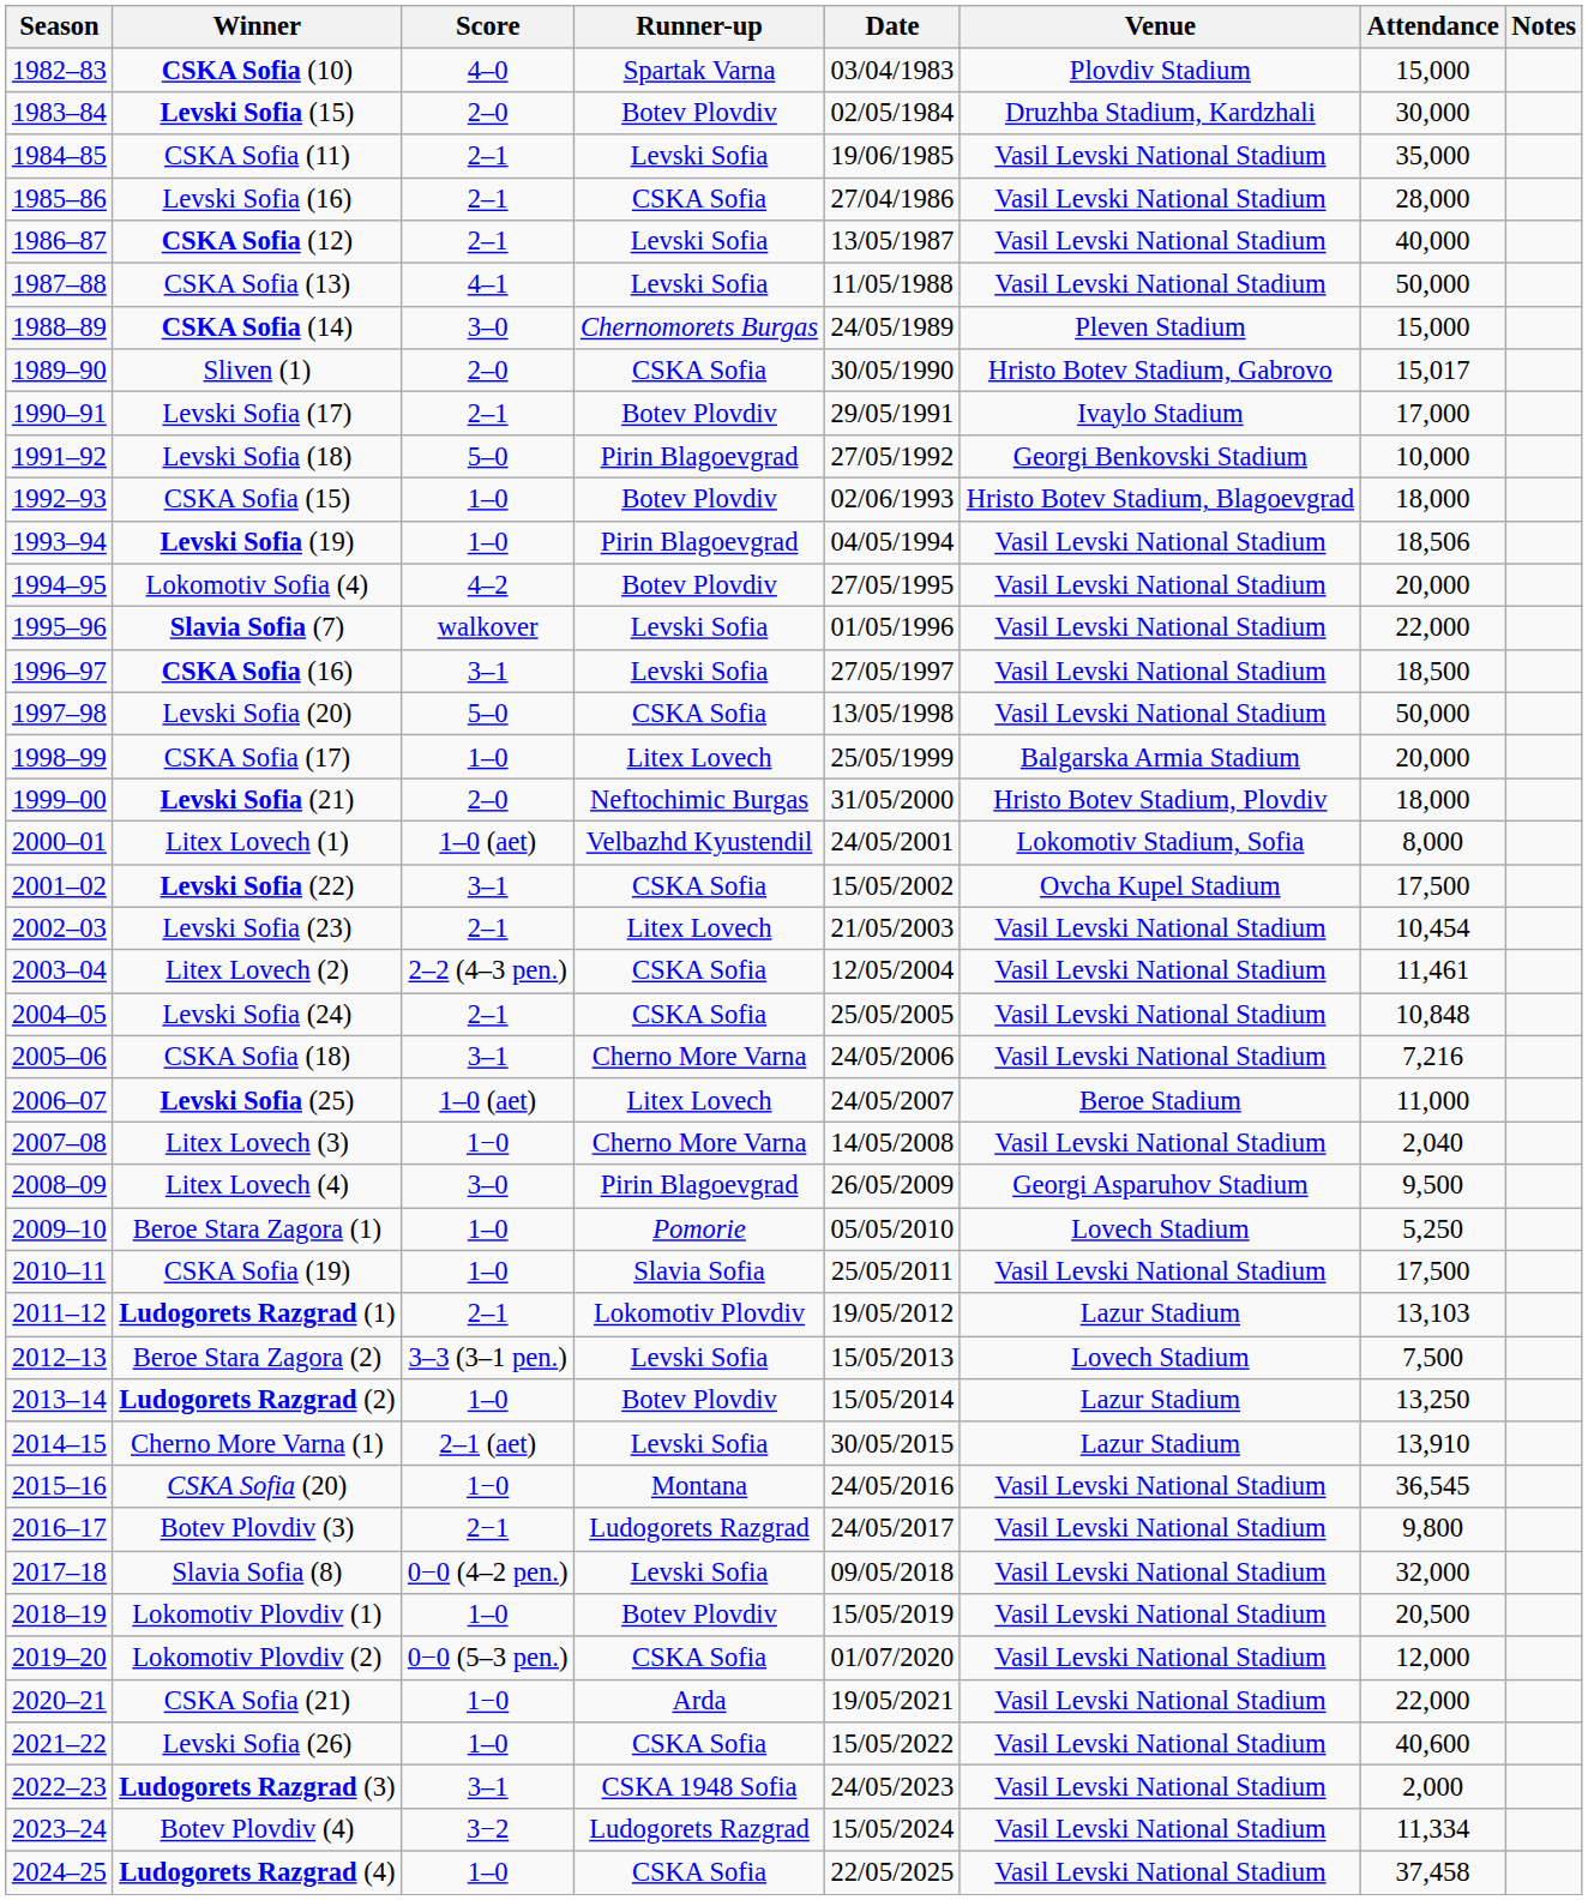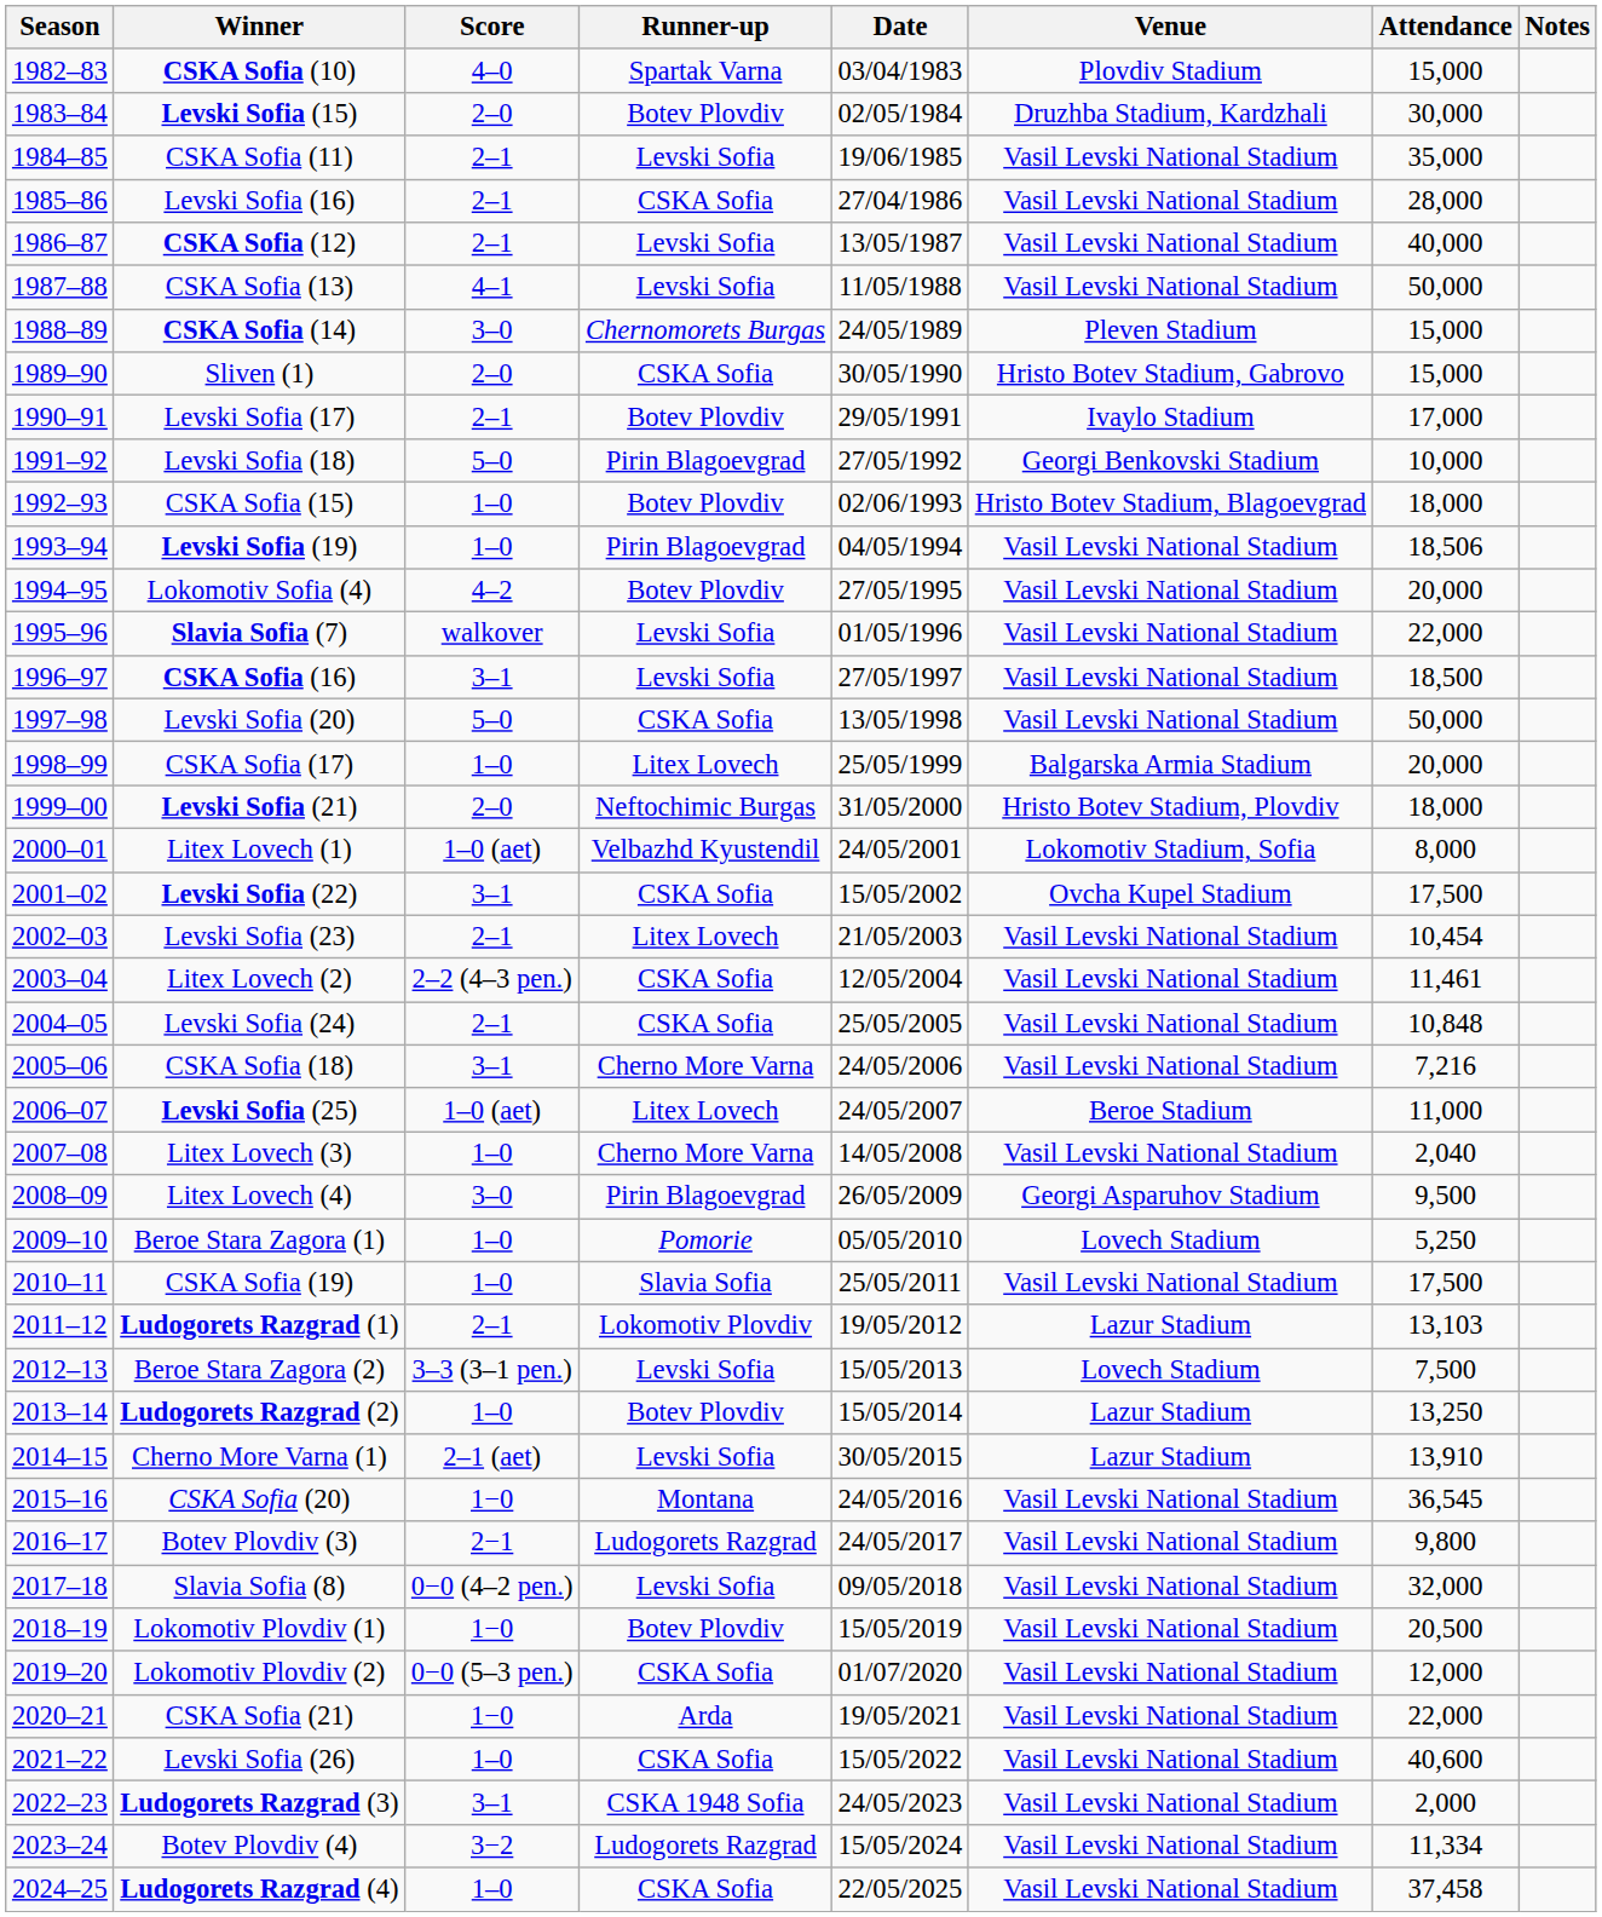Sliven (1) | Attendance: 15,017 -> 15,000
Litex Lovech (3) | Score: 1−0 -> 1–0
Lokomotiv Plovdiv (1) | Score: 1–0 -> 1−0
